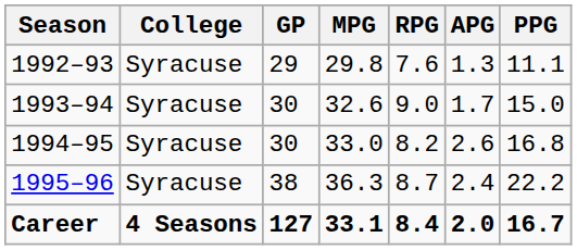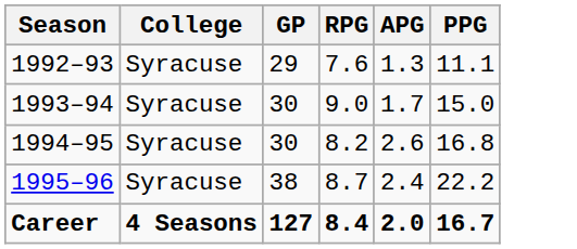- column: MPG | 29.8 | 32.6 | 33.0 | 36.3 | 33.1
